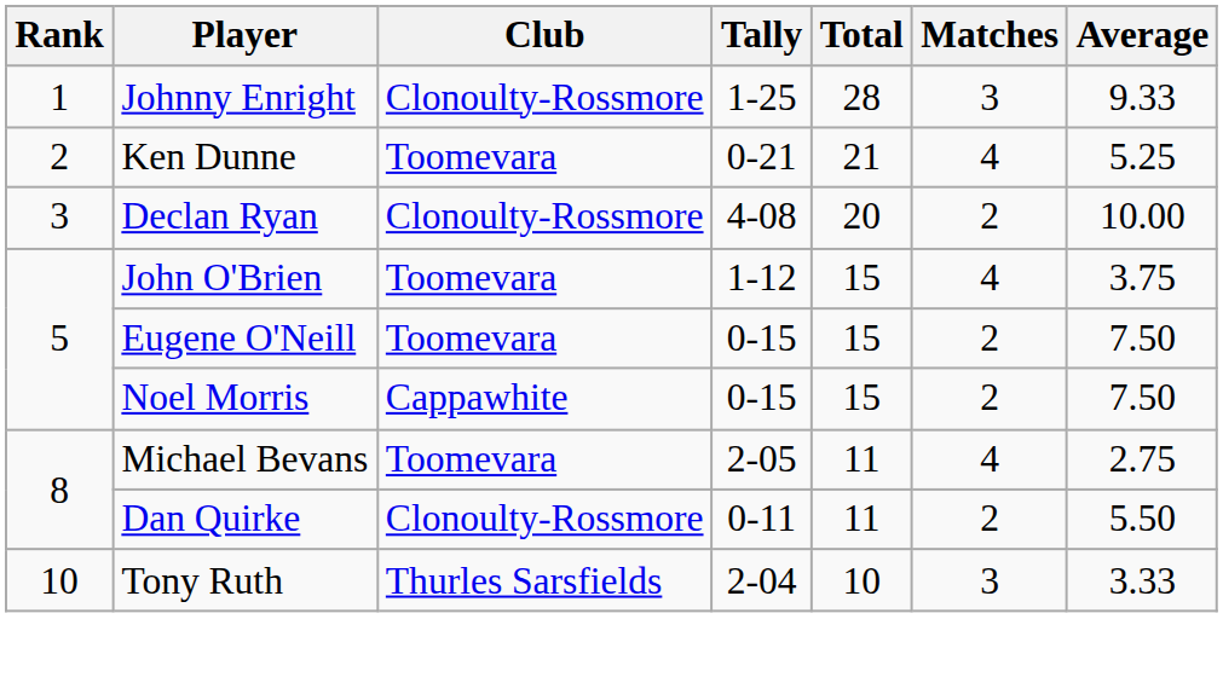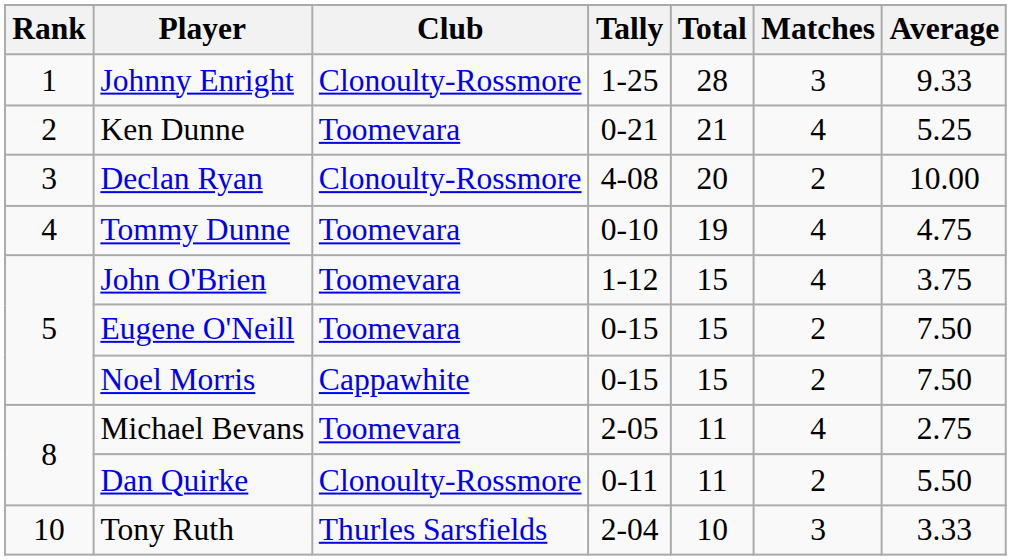+ row: 4 | Tommy Dunne | Toomevara | 0-10 | 19 | 4 | 4.75
